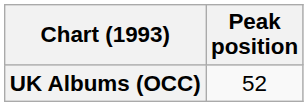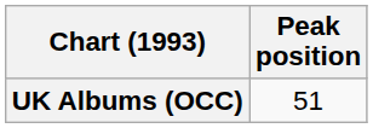UK Albums (OCC) | Peak position: 52 -> 51
